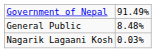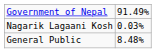rows swapped: General Public <-> Nagarik Lagaani Kosh
